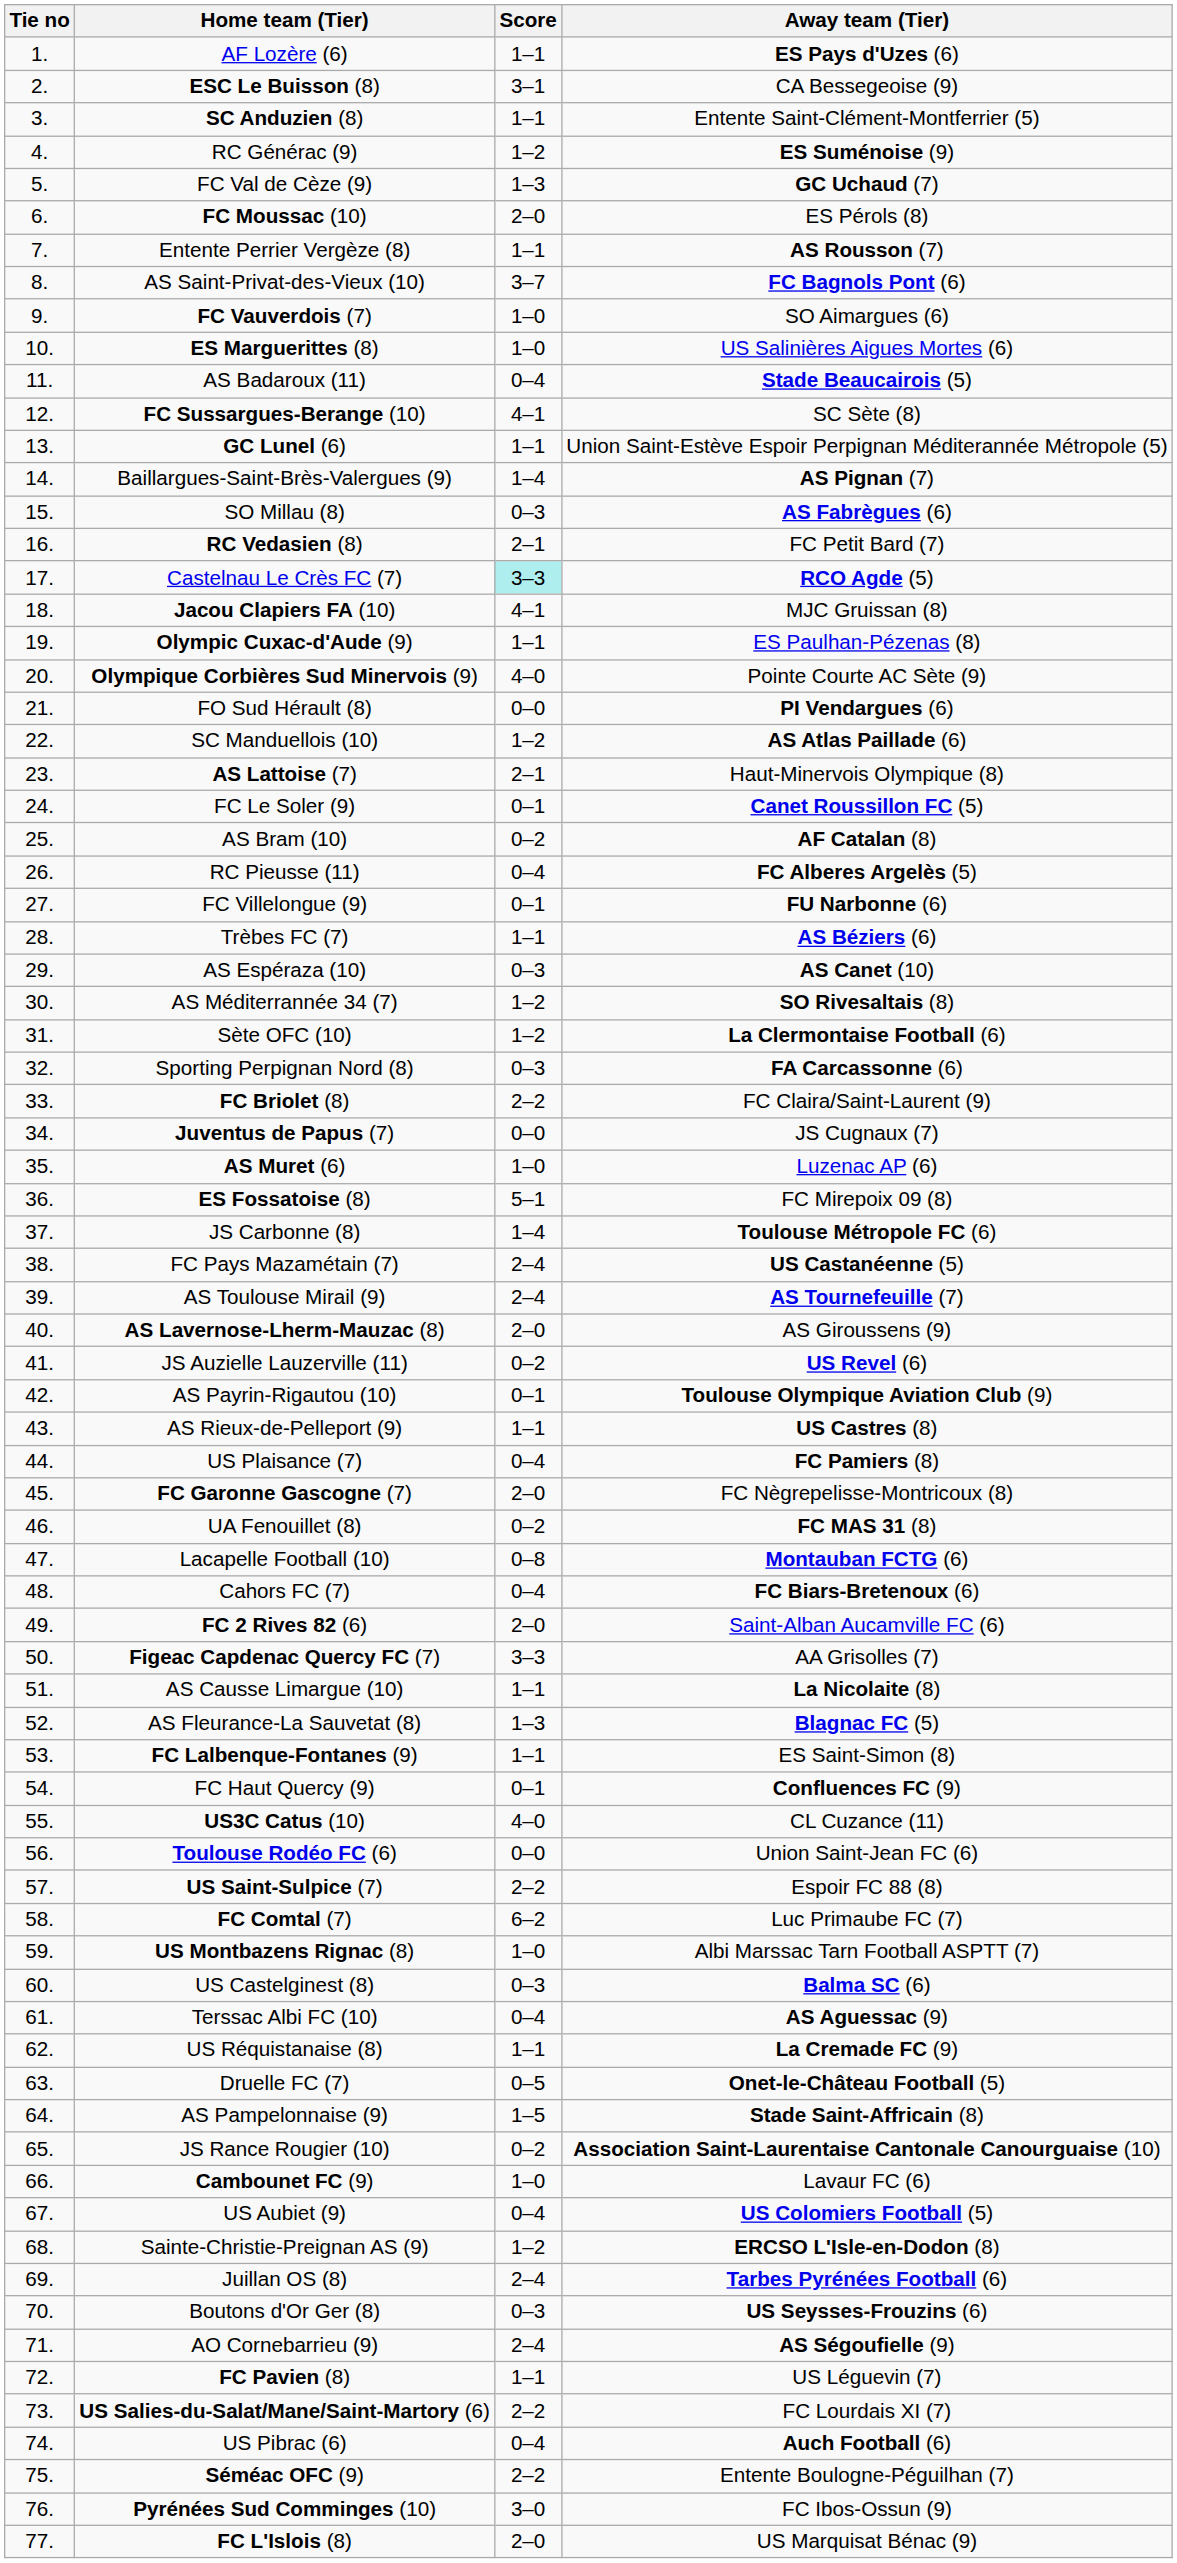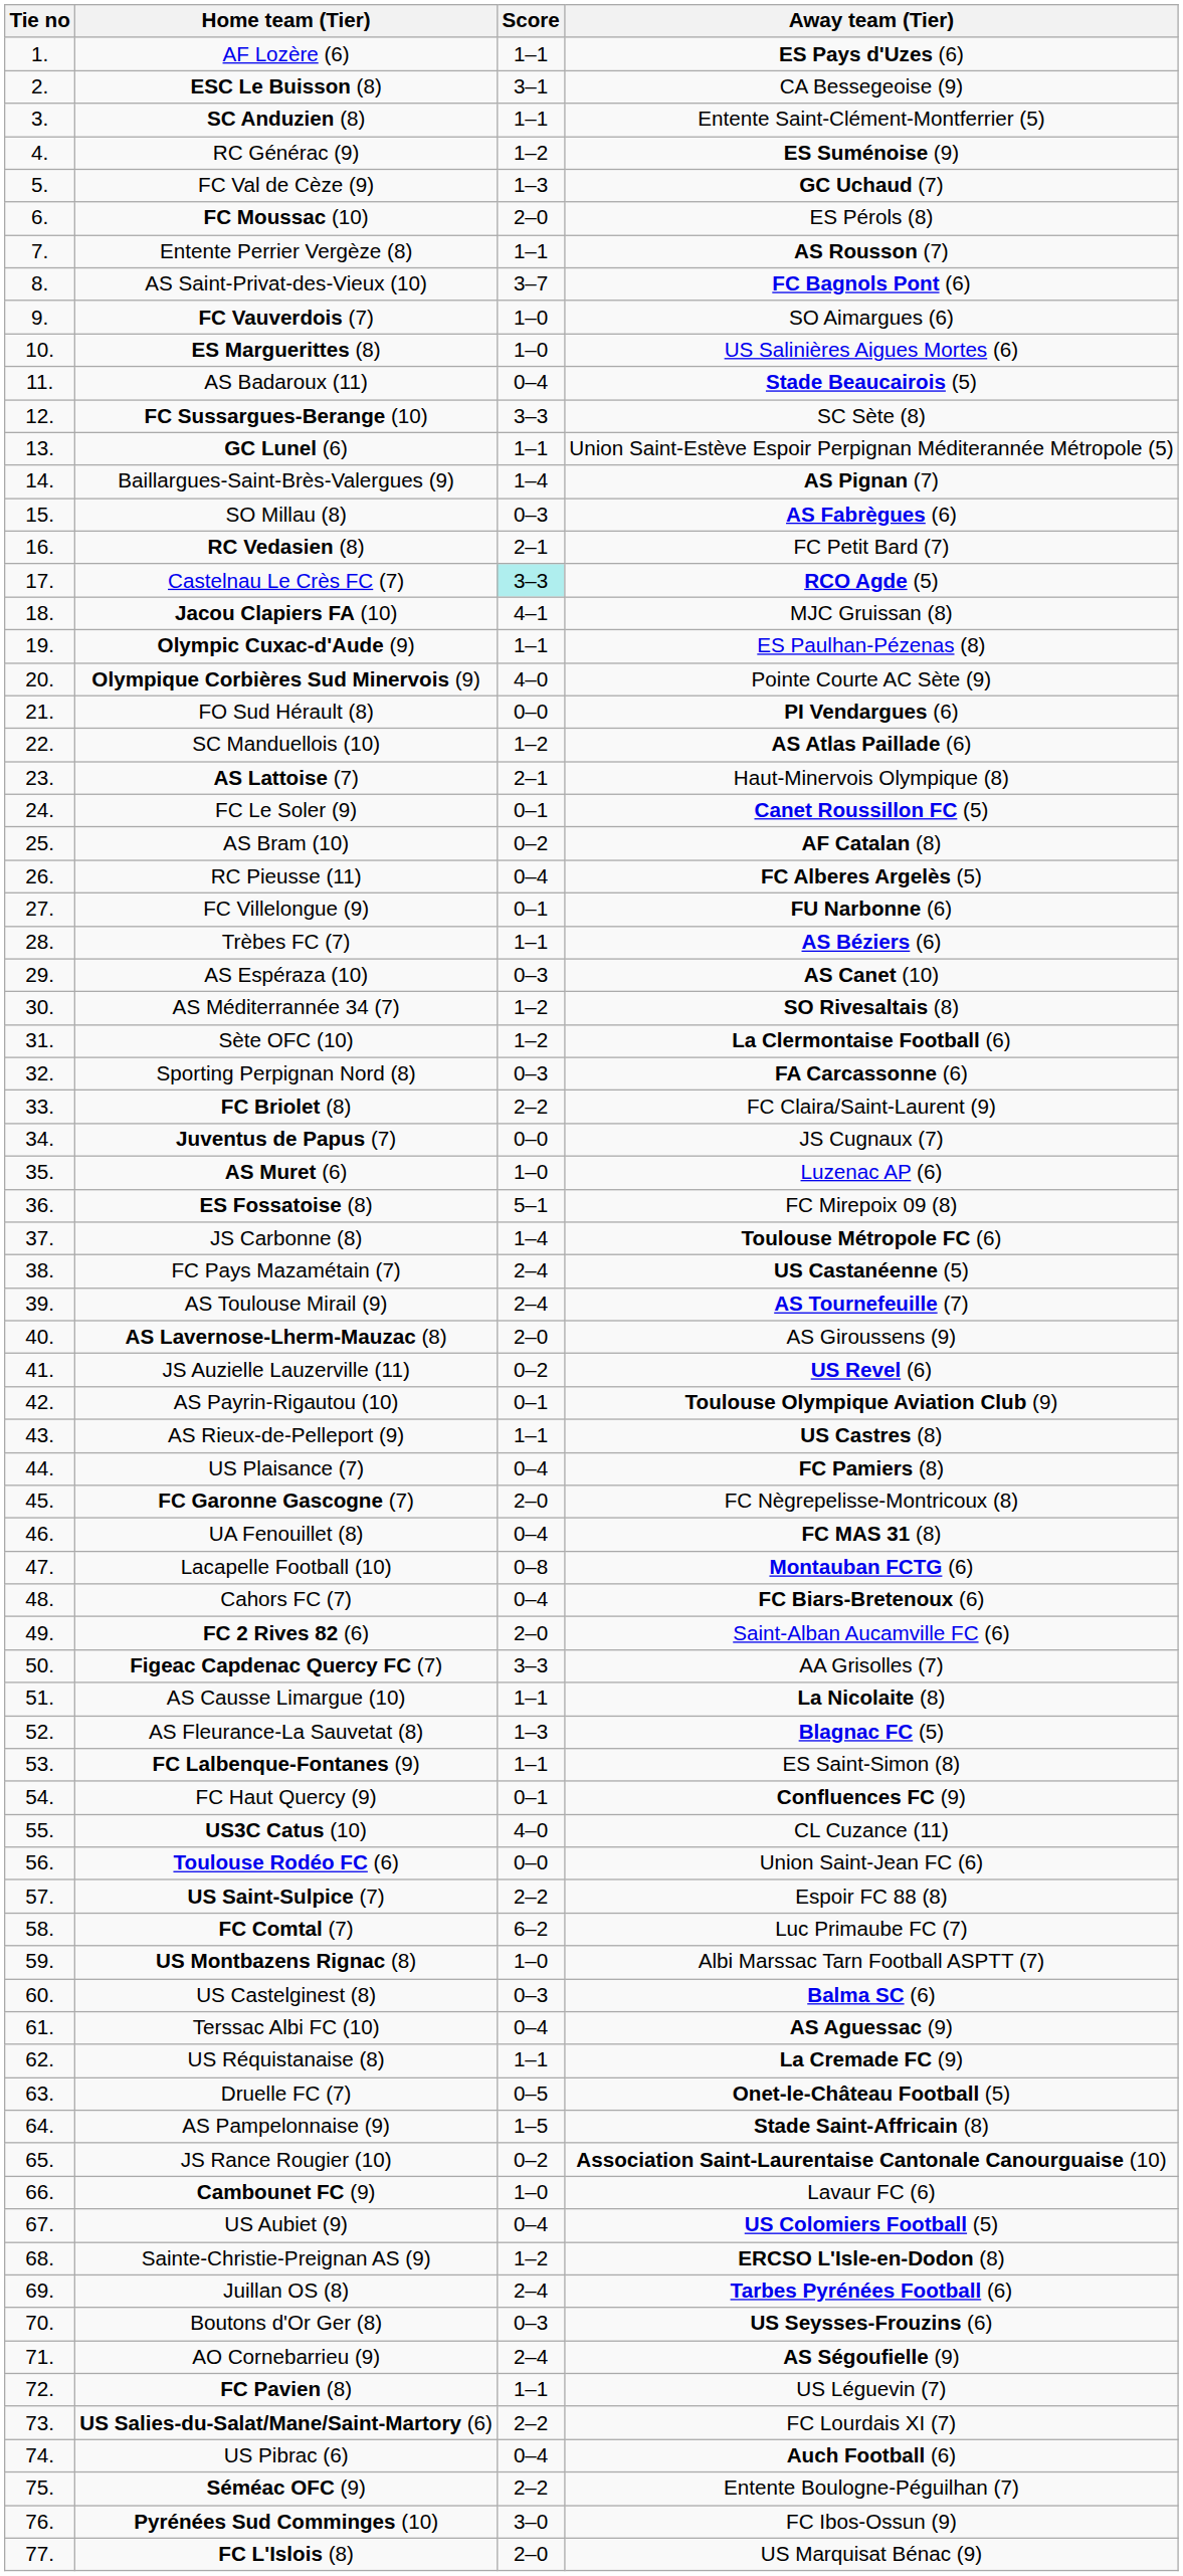FC Sussargues-Berange (10) | Score: 4–1 -> 3–3
UA Fenouillet (8) | Score: 0–2 -> 0–4
